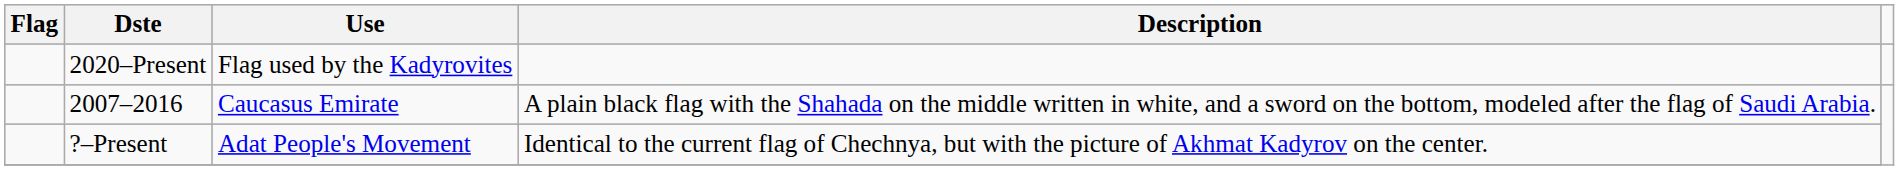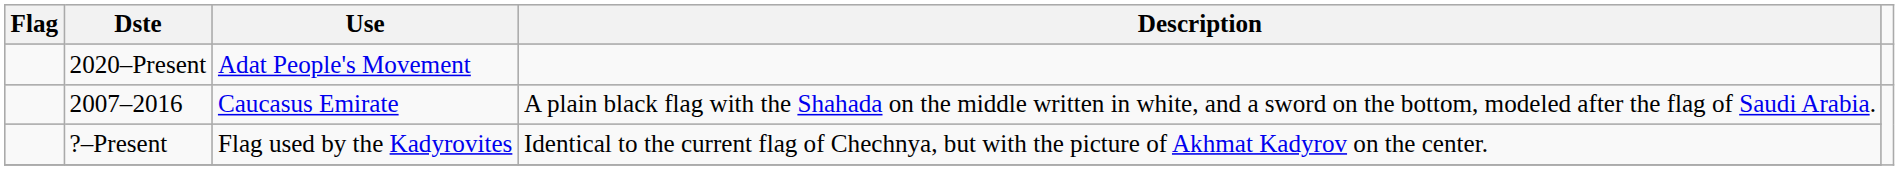2020–Present | Use: Flag used by the Kadyrovites -> Adat People's Movement
?–Present | Use: Adat People's Movement -> Flag used by the Kadyrovites
